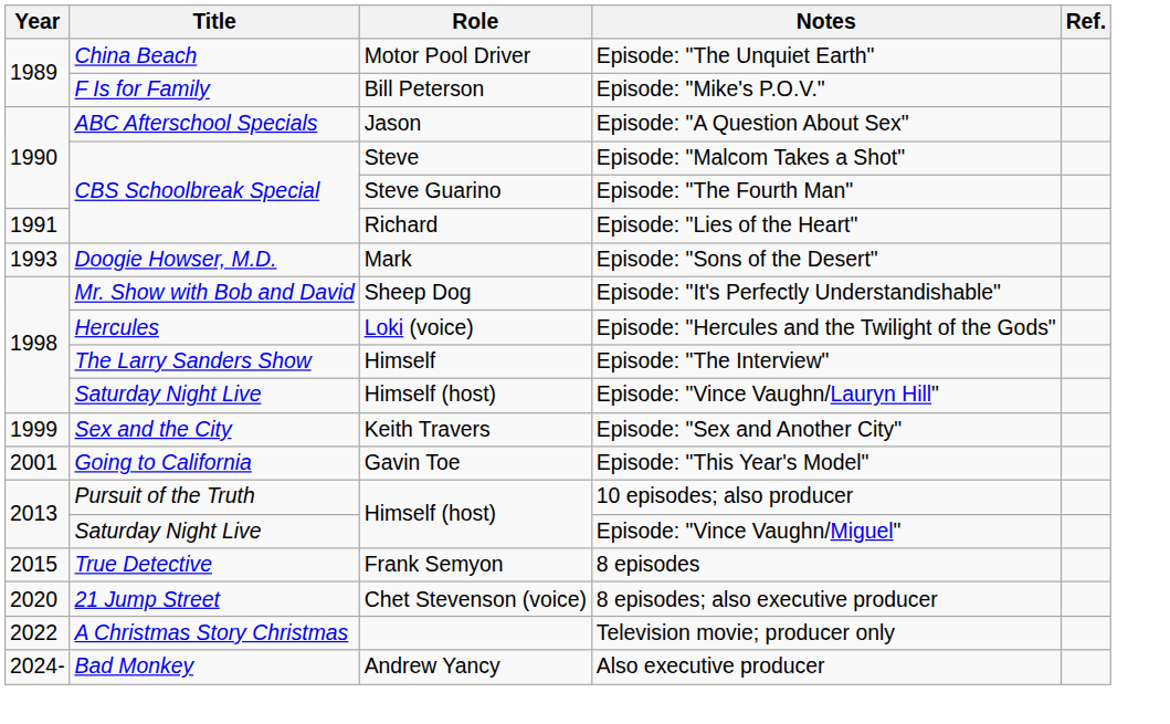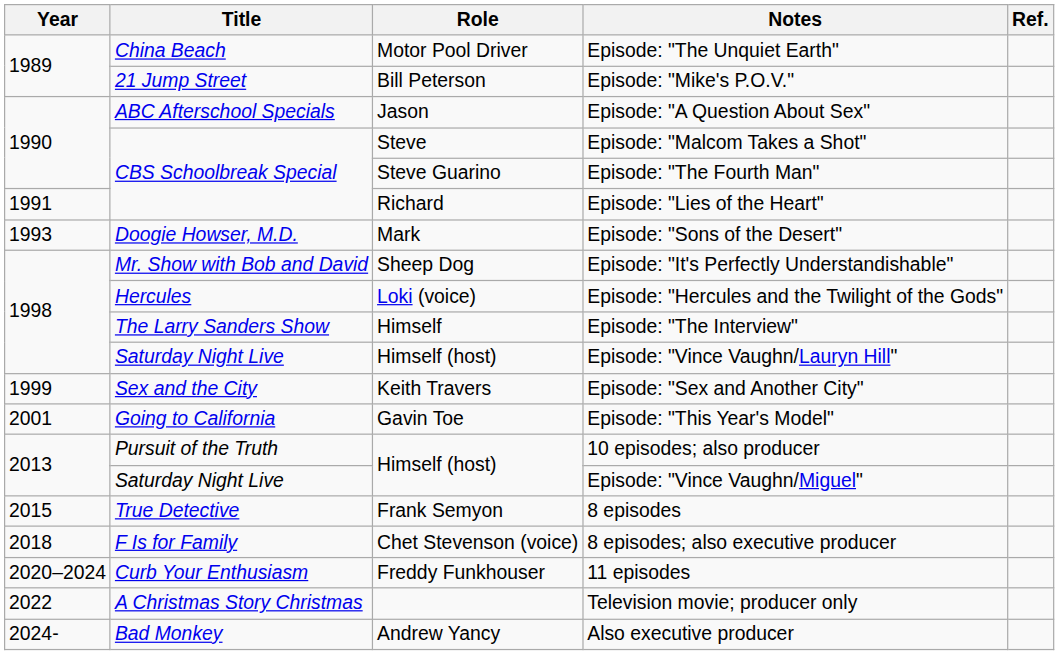Episode: "Mike's P.O.V." | Title: F Is for Family -> 21 Jump Street
8 episodes; also executive producer | Year: 2020 -> 2018
8 episodes; also executive producer | Title: 21 Jump Street -> F Is for Family
+ row: 2020–2024 | Curb Your Enthusiasm | Freddy Funkhouser | 11 episodes
